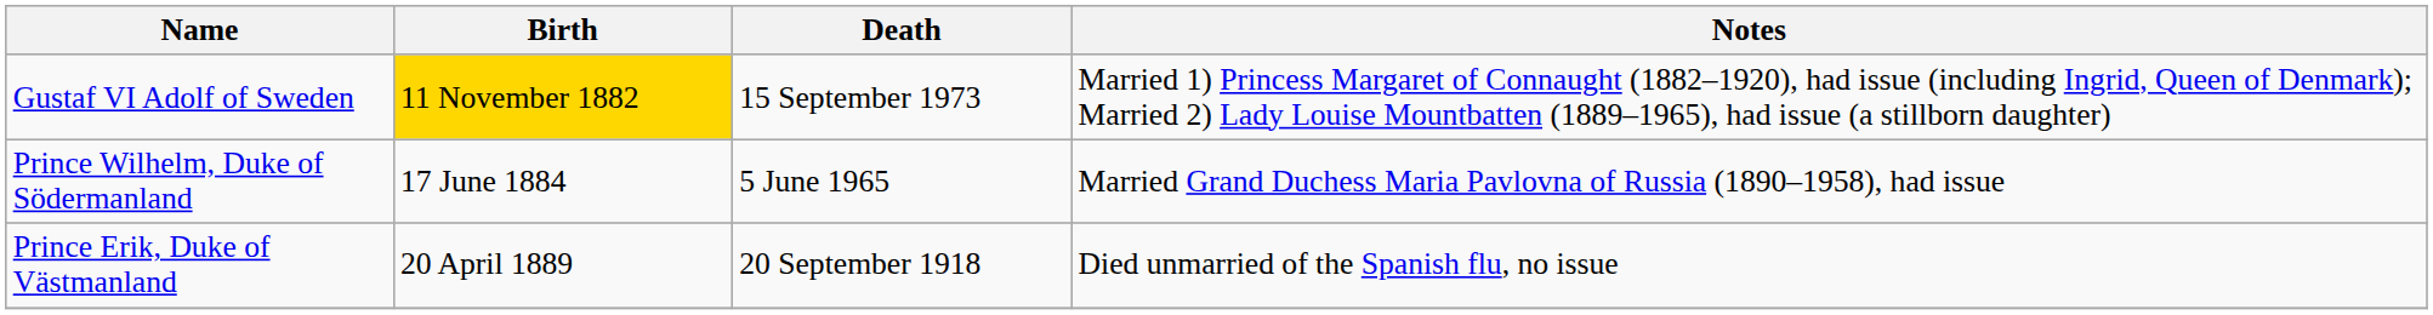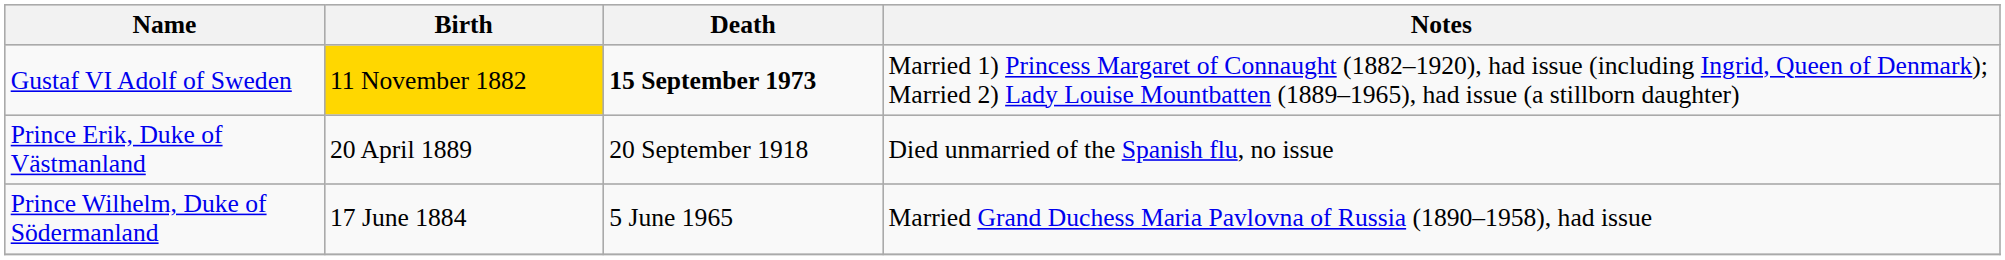Gustaf VI Adolf of Sweden | Death: normal -> bold
rows swapped: Prince Wilhelm, Duke of Södermanland <-> Prince Erik, Duke of Västmanland
